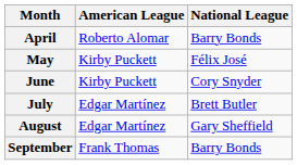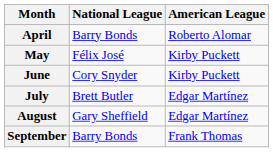columns swapped: American League <-> National League
